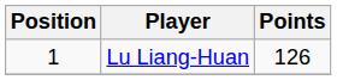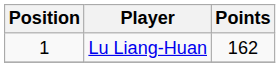Lu Liang-Huan | Points: 126 -> 162
